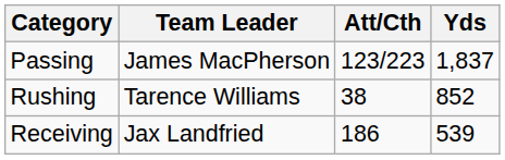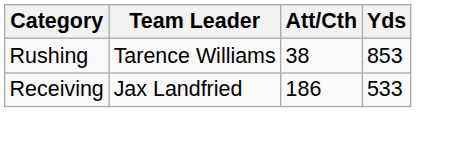- row: Passing | James MacPherson | 123/223 | 1,837
Rushing | Yds: 852 -> 853
Receiving | Yds: 539 -> 533
